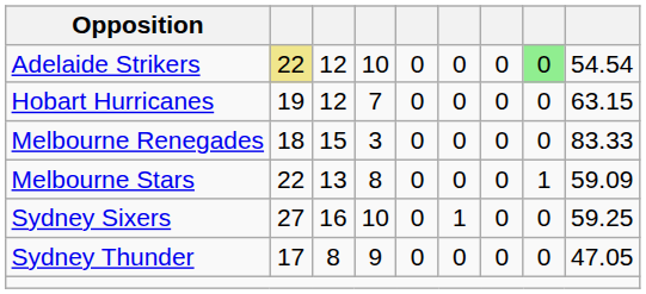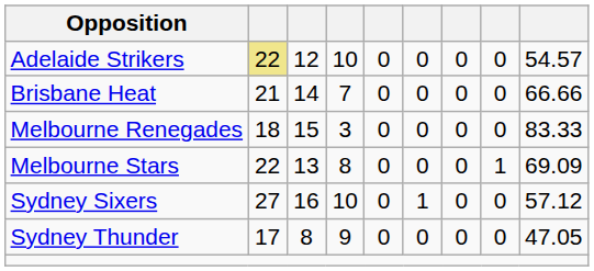Adelaide Strikers | column 8: lightgreen background -> no background
Adelaide Strikers | column 9: 54.54 -> 54.57
+ row: Brisbane Heat | 21 | 14 | 7 | 0 | 0 | 0 | 0 | 66.66
- row: Hobart Hurricanes | 19 | 12 | 7 | 0 | 0 | 0 | 0 | 63.15
Melbourne Stars | column 9: 59.09 -> 69.09
Sydney Sixers | column 9: 59.25 -> 57.12
